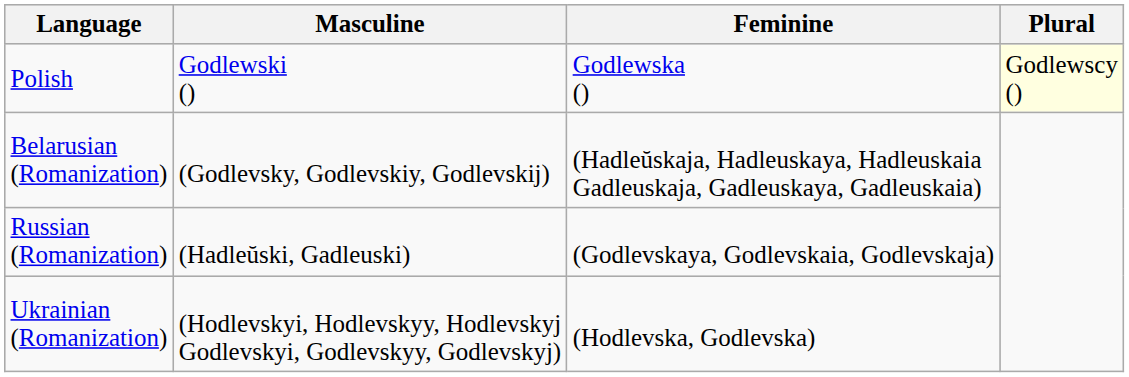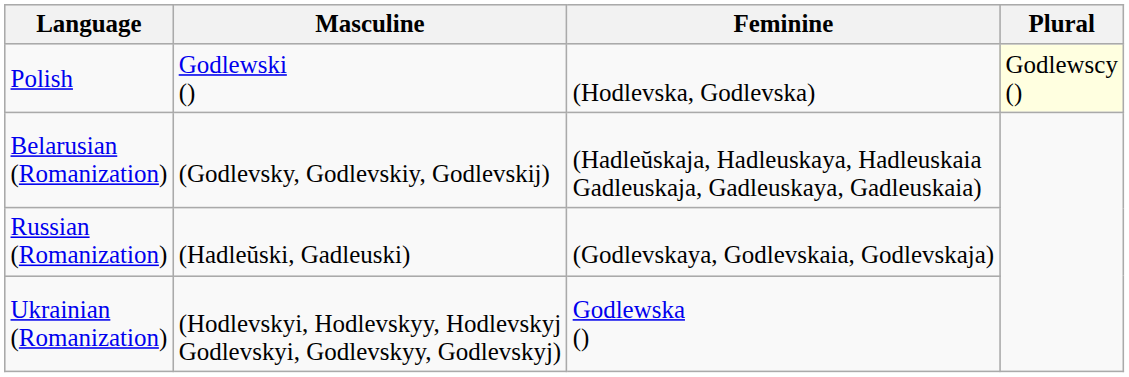Polish | Feminine: Godlewska () -> (Hodlevska, Godlevska)
Ukrainian (Romanization) | Feminine: (Hodlevska, Godlevska) -> Godlewska ()
